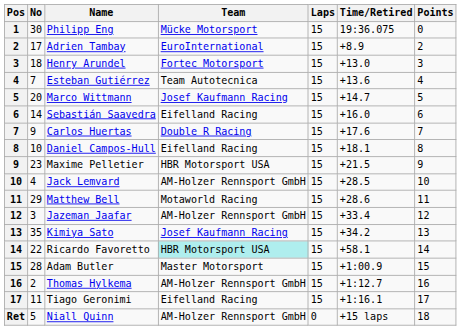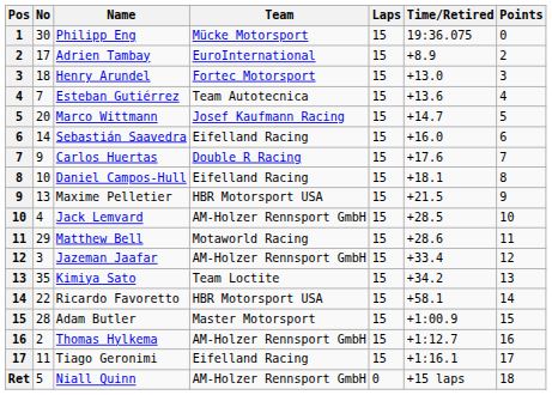Maxime Pelletier | No: 23 -> 13
Kimiya Sato | Team: Josef Kaufmann Racing -> Team Loctite
Ricardo Favoretto | Team: paleturquoise background -> no background
